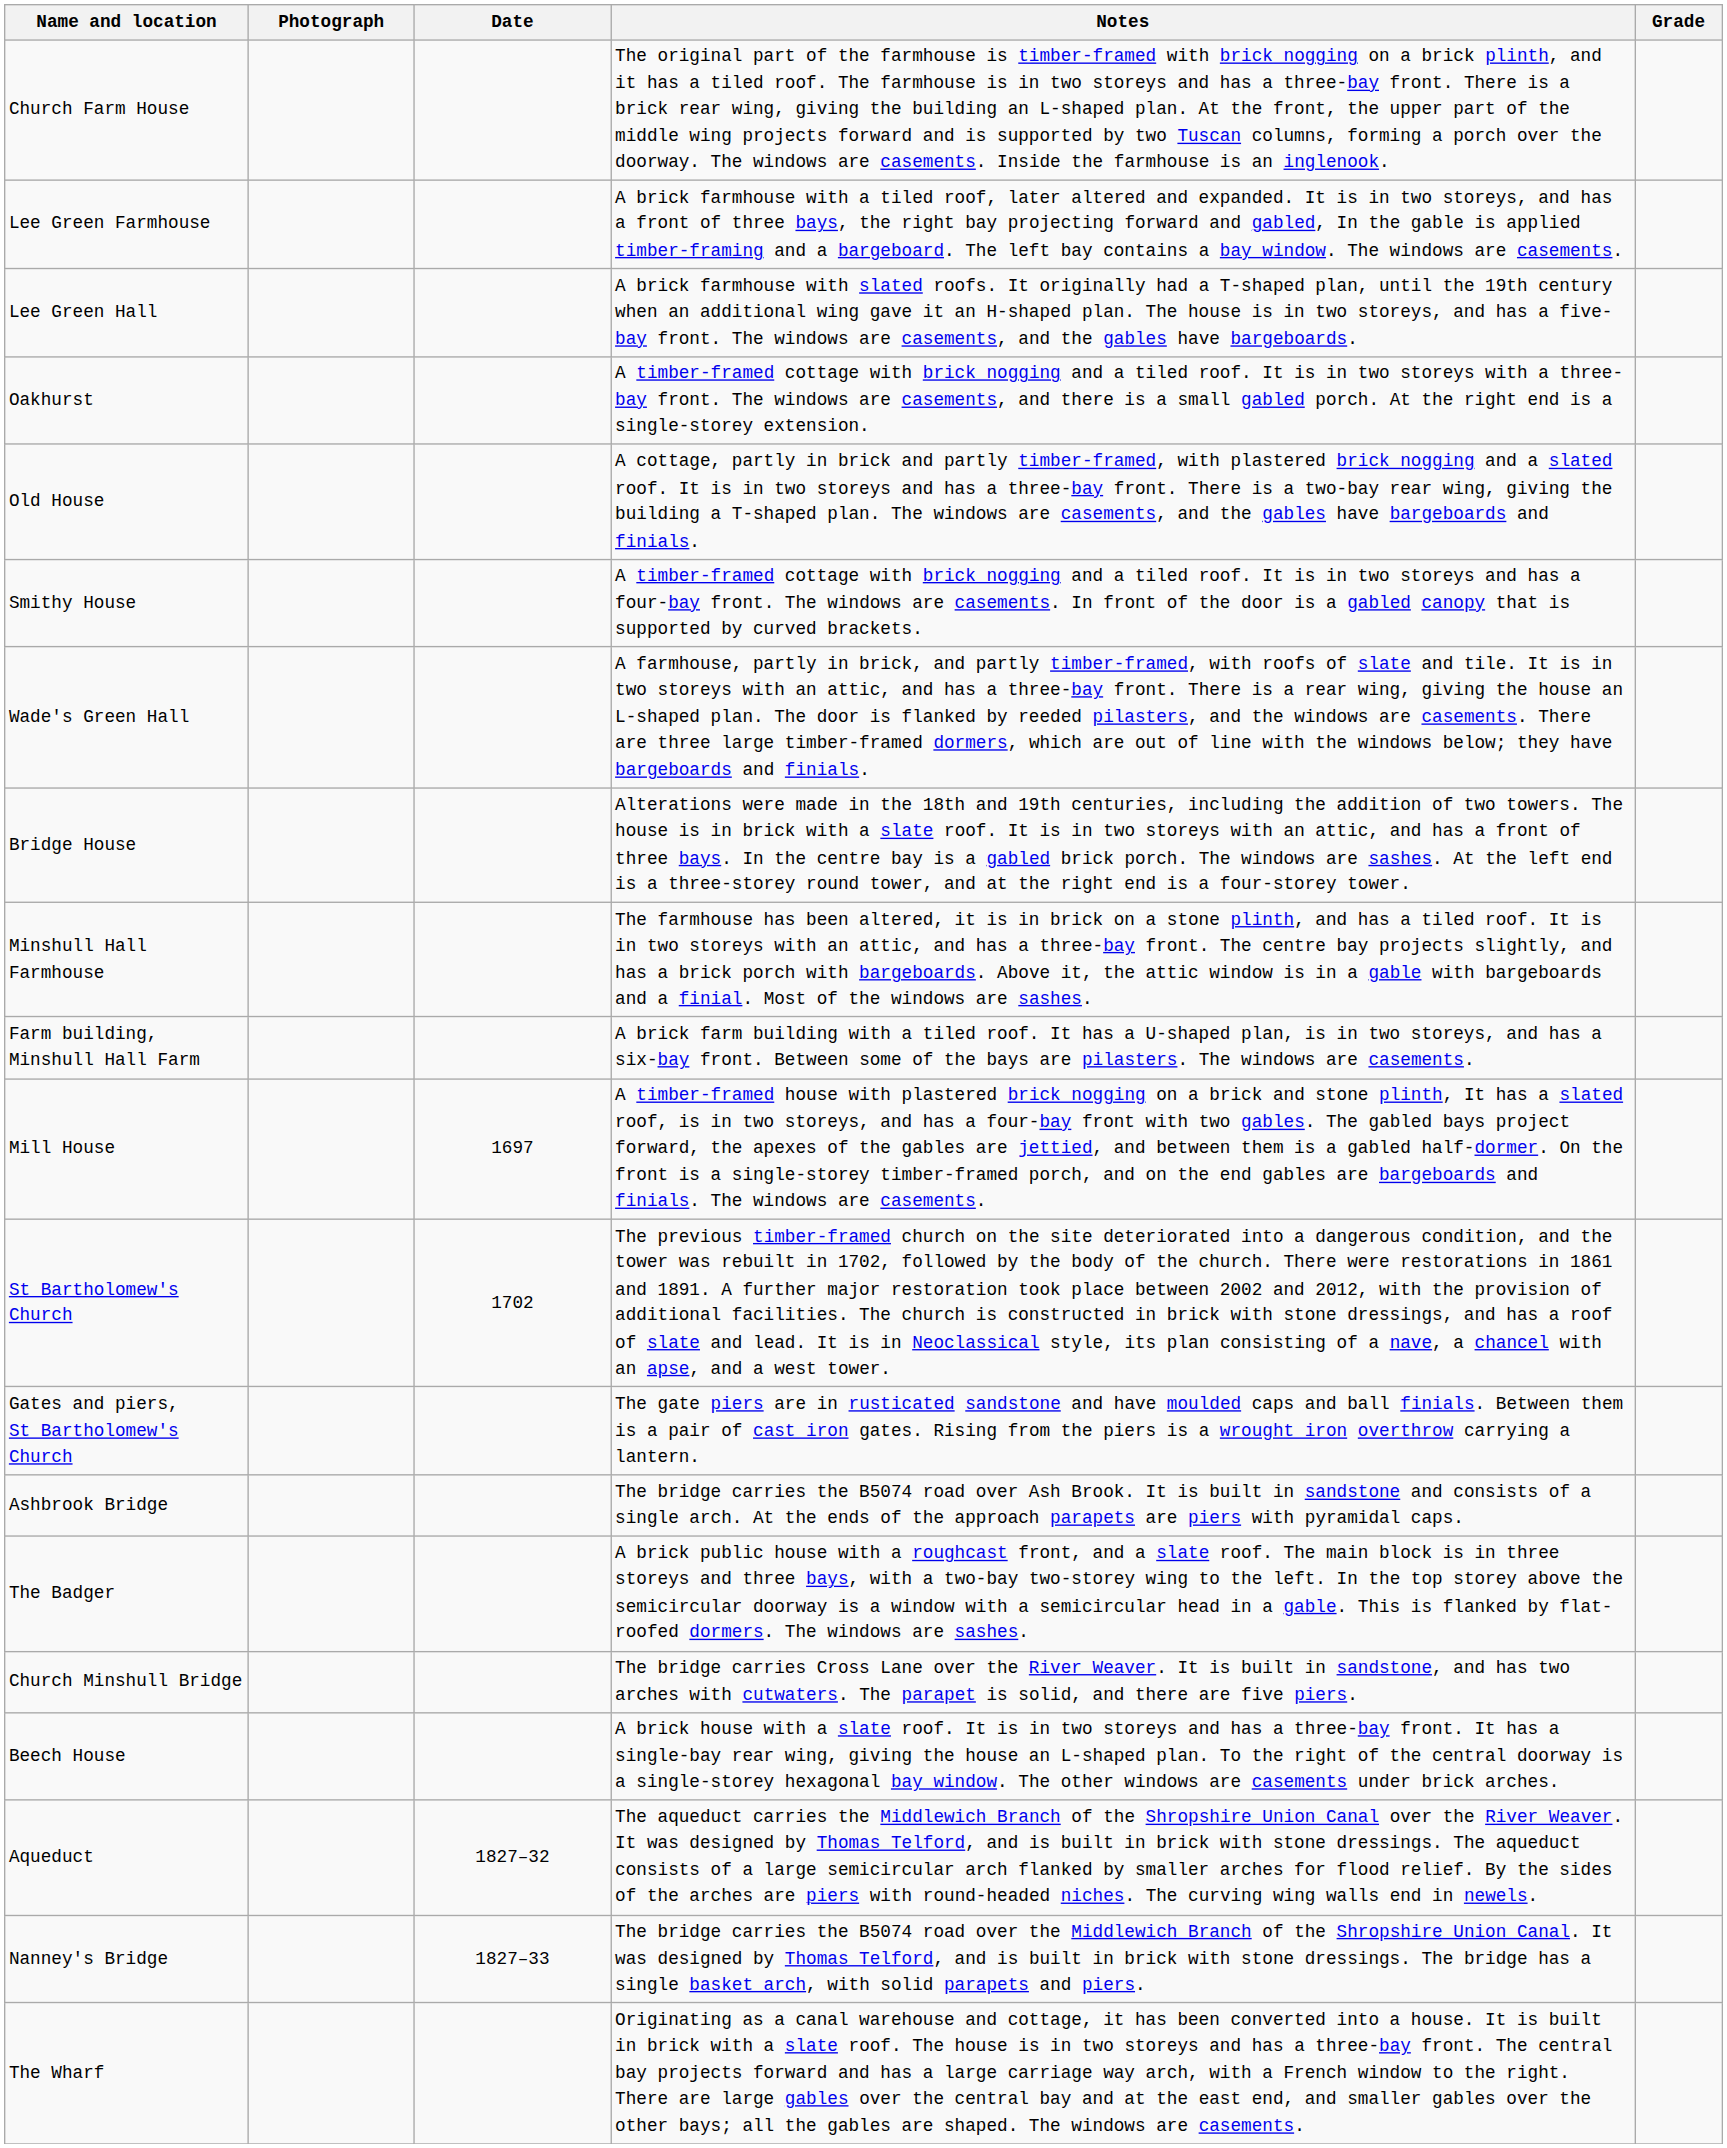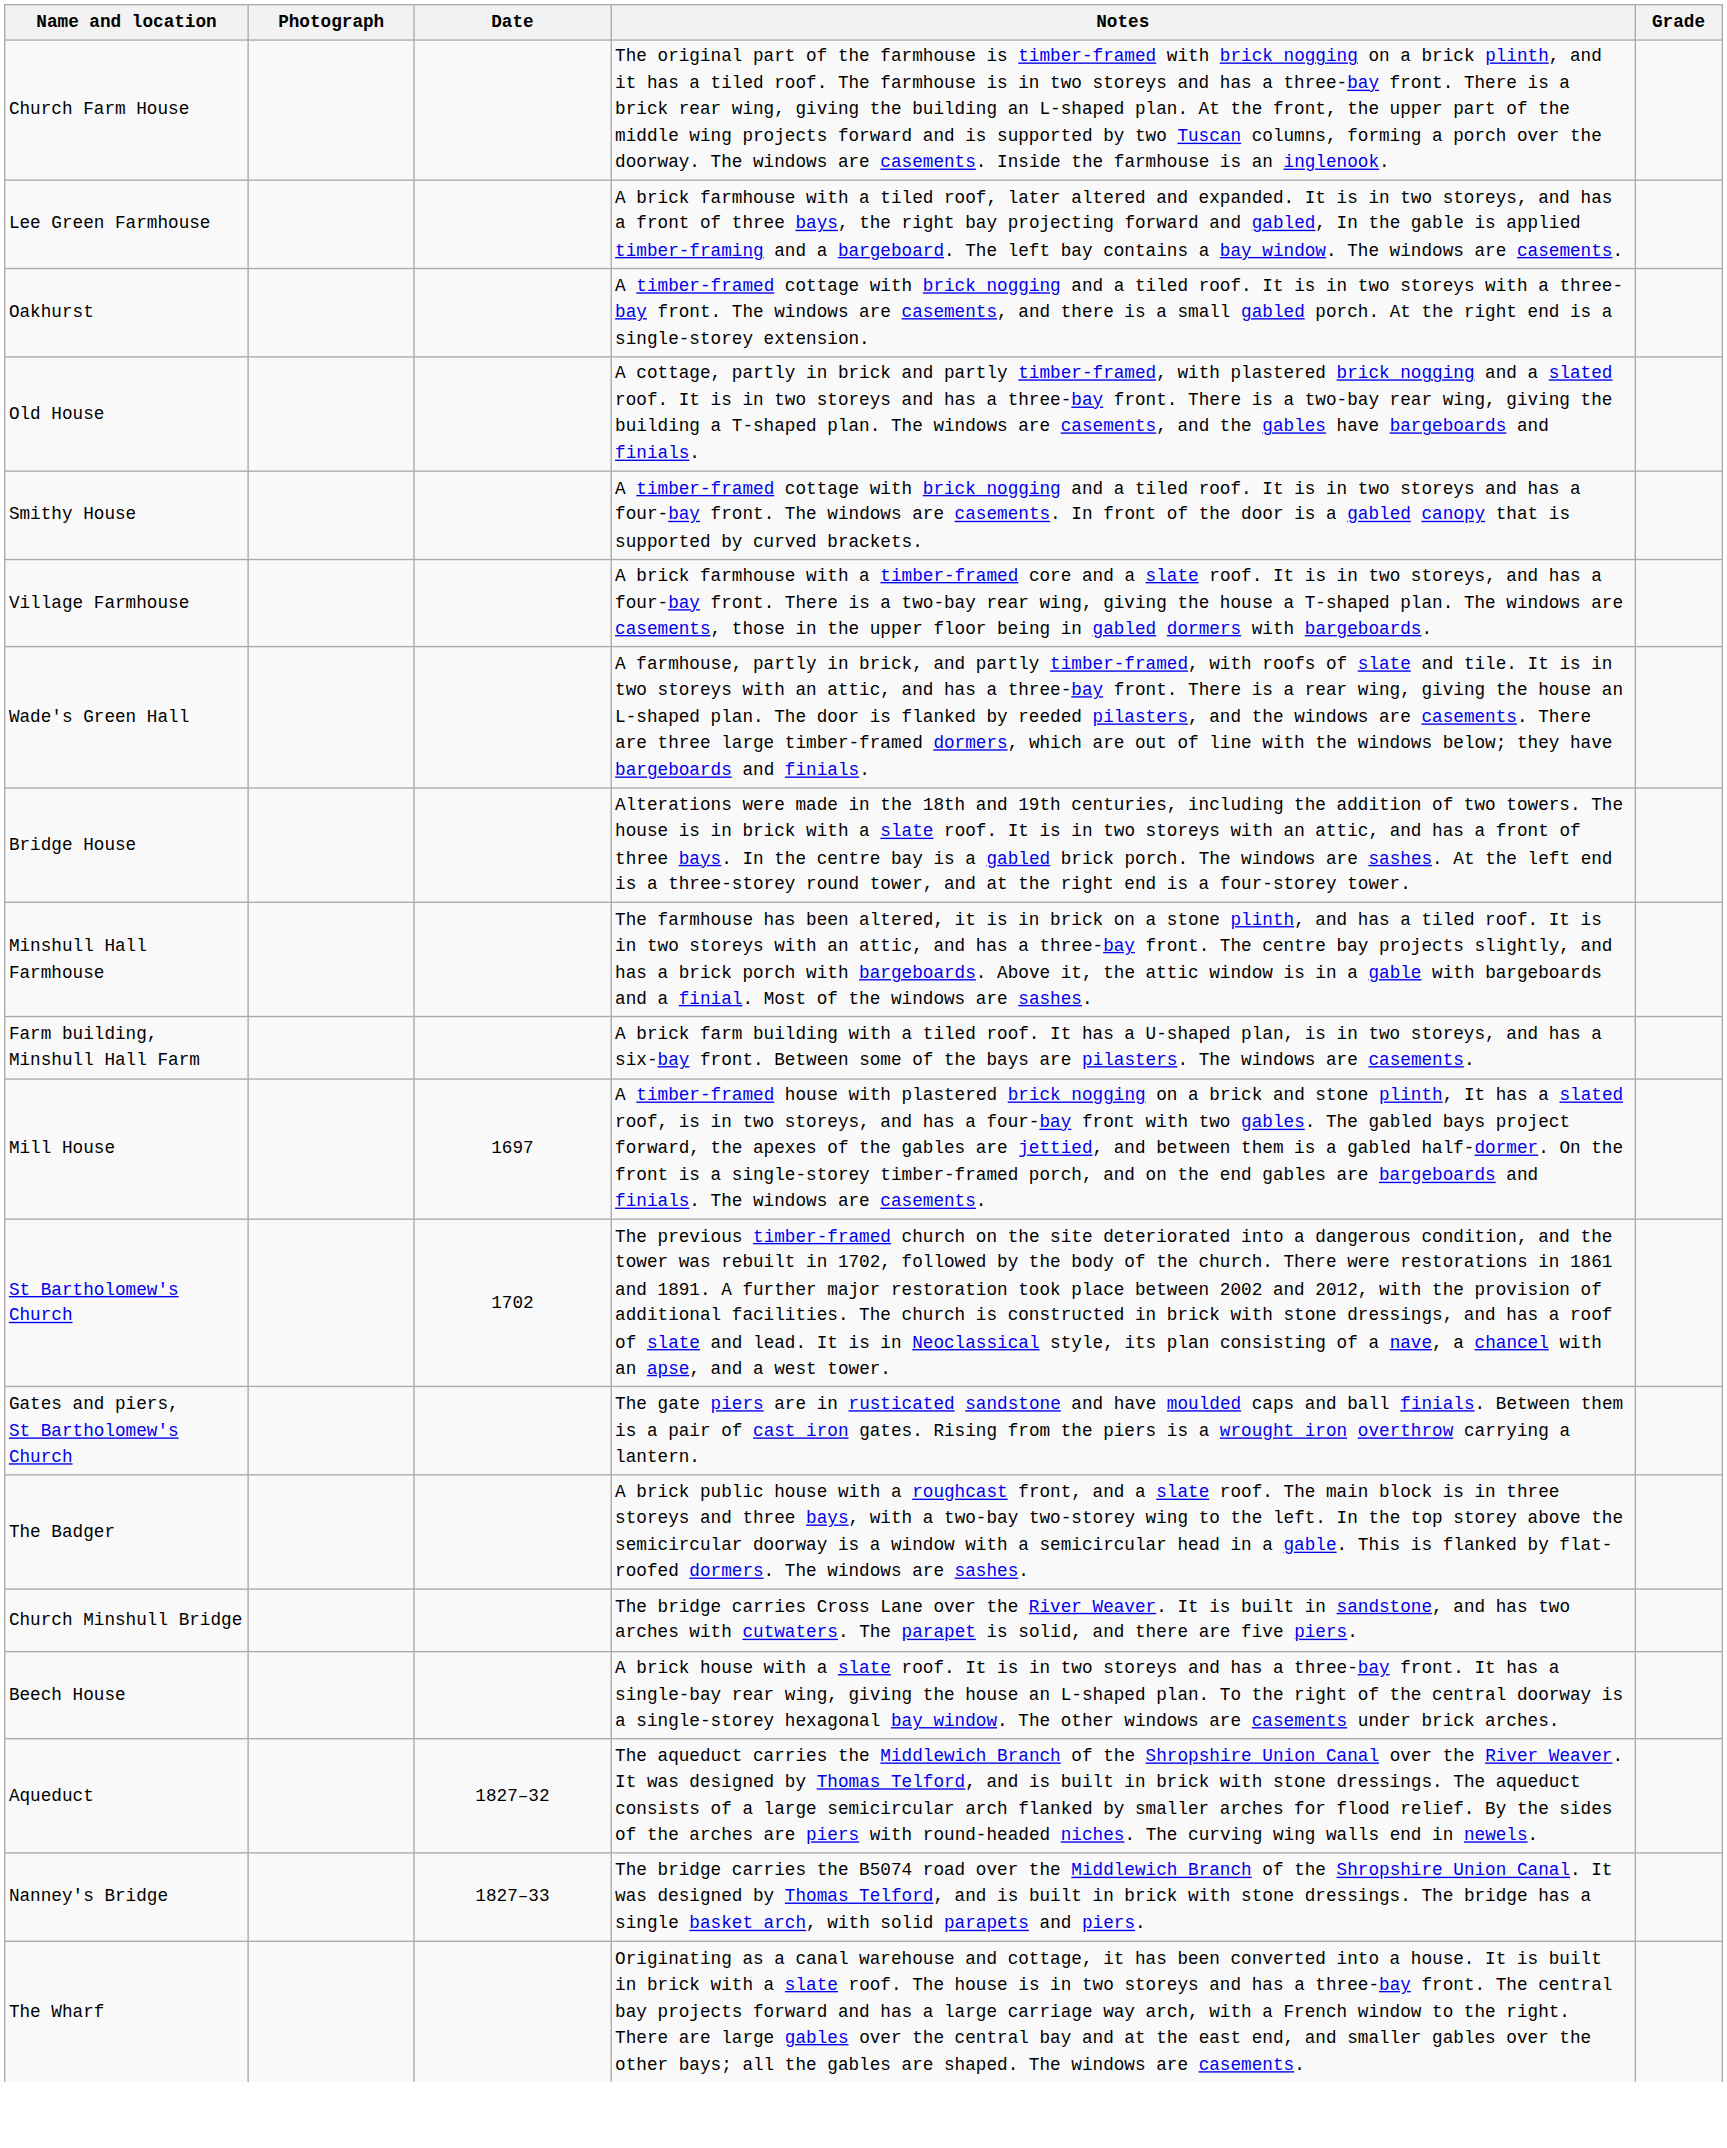- row: Lee Green Hall | A brick farmhouse with slated roofs. It originally had a T-shaped plan, until the 19th century when an additional wing gave it an H-shaped plan. The house is in two storeys, and has a five-bay front. The windows are casements, and the gables have bargeboards.
+ row: Village Farmhouse | A brick farmhouse with a timber-framed core and a slate roof. It is in two storeys, and has a four-bay front. There is a two-bay rear wing, giving the house a T-shaped plan. The windows are casements, those in the upper floor being in gabled dormers with bargeboards.
- row: Ashbrook Bridge | The bridge carries the B5074 road over Ash Brook. It is built in sandstone and consists of a single arch. At the ends of the approach parapets are piers with pyramidal caps.
